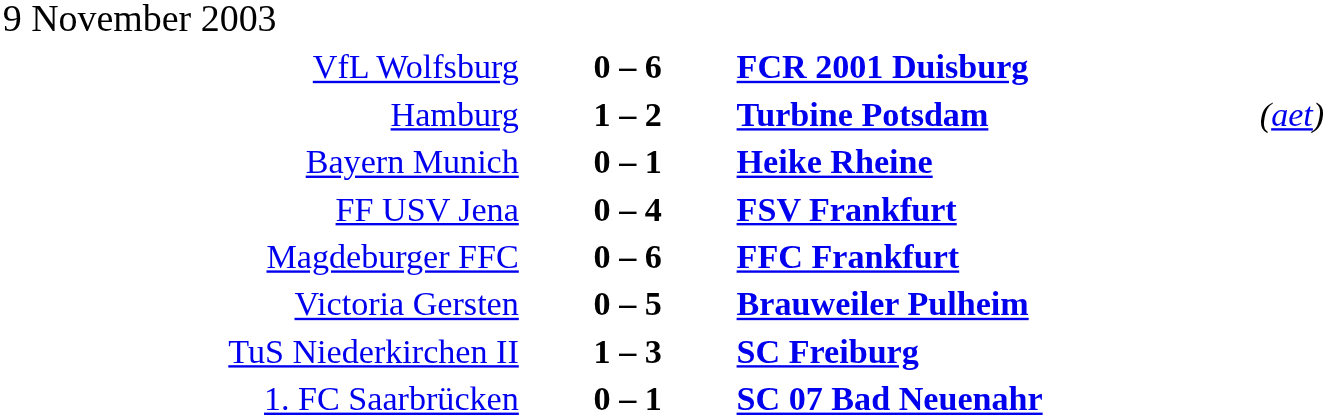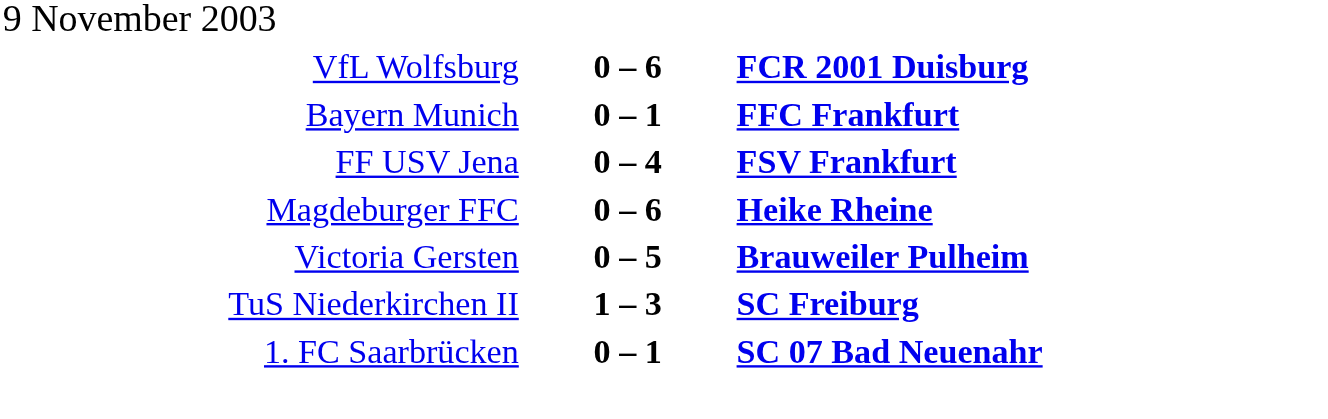- row: Hamburg | 1 – 2 | Turbine Potsdam | (aet)
Bayern Munich | column 3: Heike Rheine -> FFC Frankfurt
Magdeburger FFC | column 3: FFC Frankfurt -> Heike Rheine
